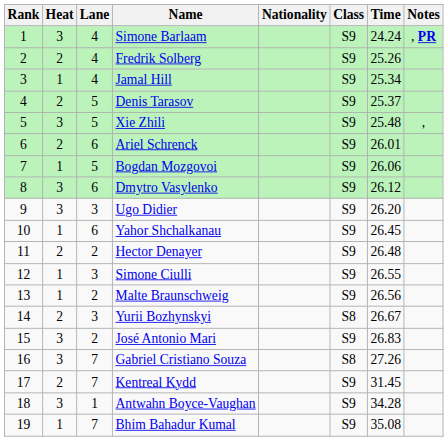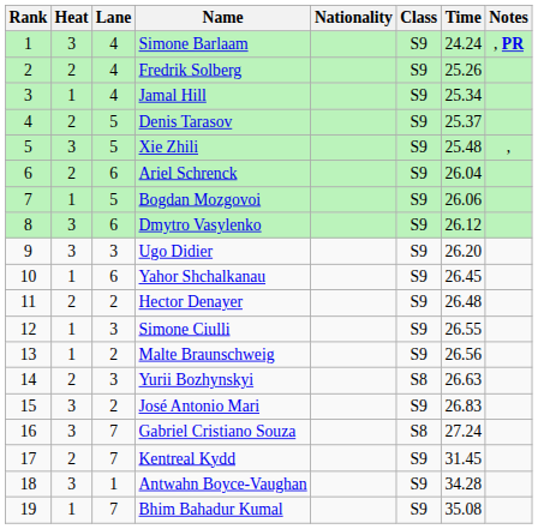Ariel Schrenck | Time: 26.01 -> 26.04
Yurii Bozhynskyi | Time: 26.67 -> 26.63
Gabriel Cristiano Souza | Time: 27.26 -> 27.24
